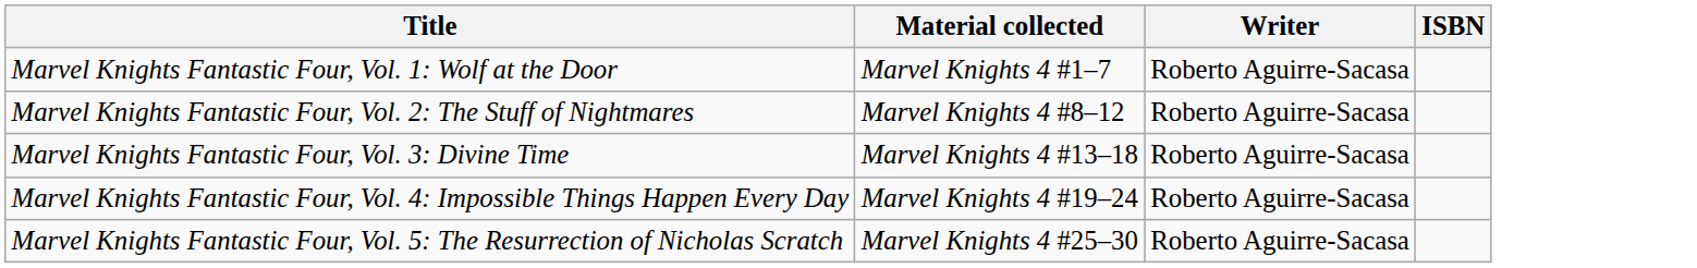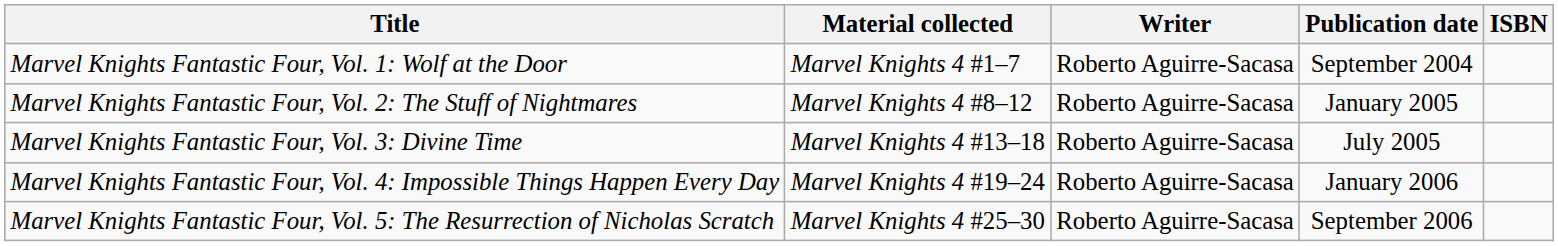+ column: Publication date | September 2004 | January 2005 | July 2005 | January 2006 | September 2006
